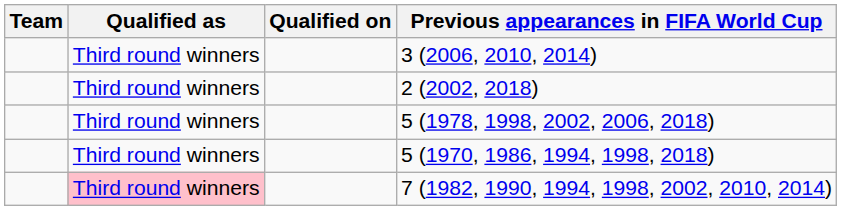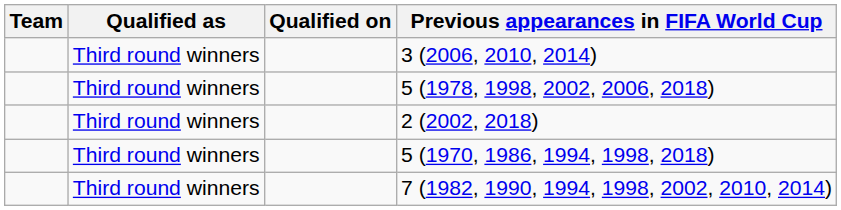rows swapped: 2 (2002, 2018) <-> 5 (1978, 1998, 2002, 2006, 2018)
7 (1982, 1990, 1994, 1998, 2002, 2010, 2014) | Qualified as: pink background -> no background
